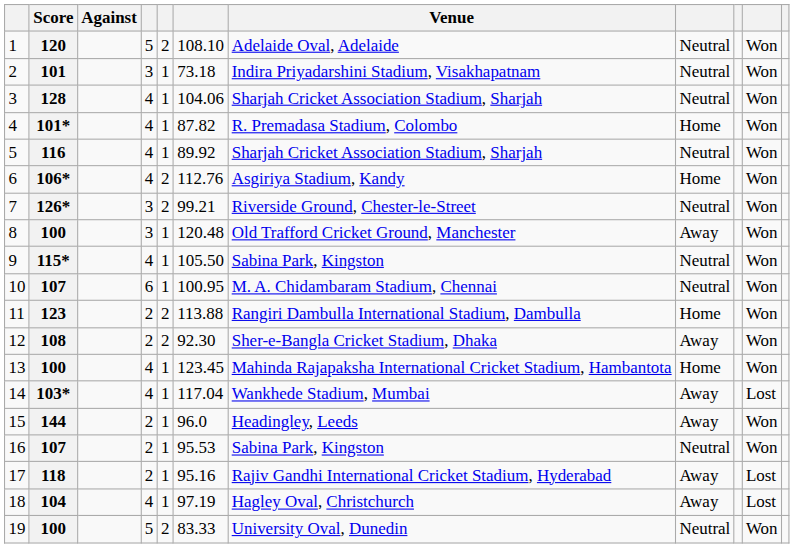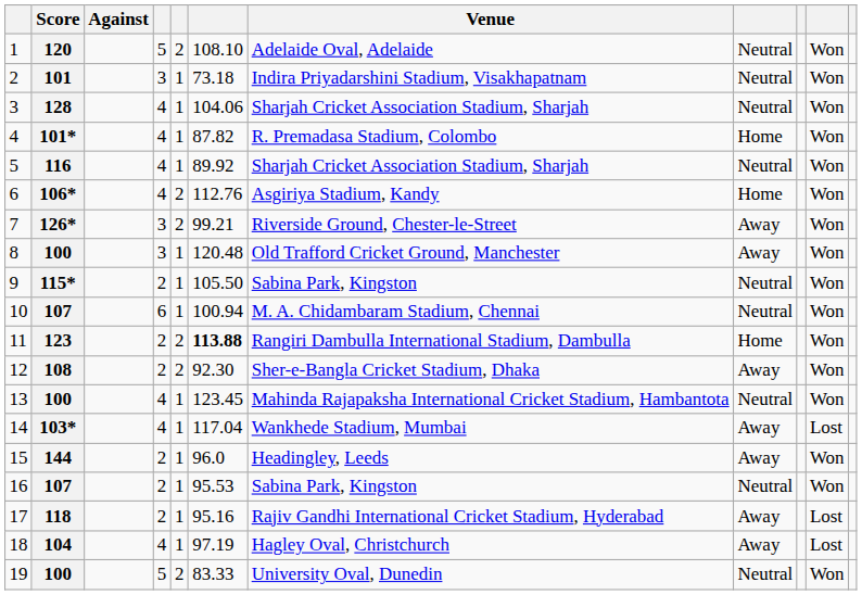7 | column 8: Neutral -> Away
9 | column 4: 4 -> 2
10 | column 6: 100.95 -> 100.94
11 | column 6: normal -> bold
13 | column 8: Home -> Neutral
